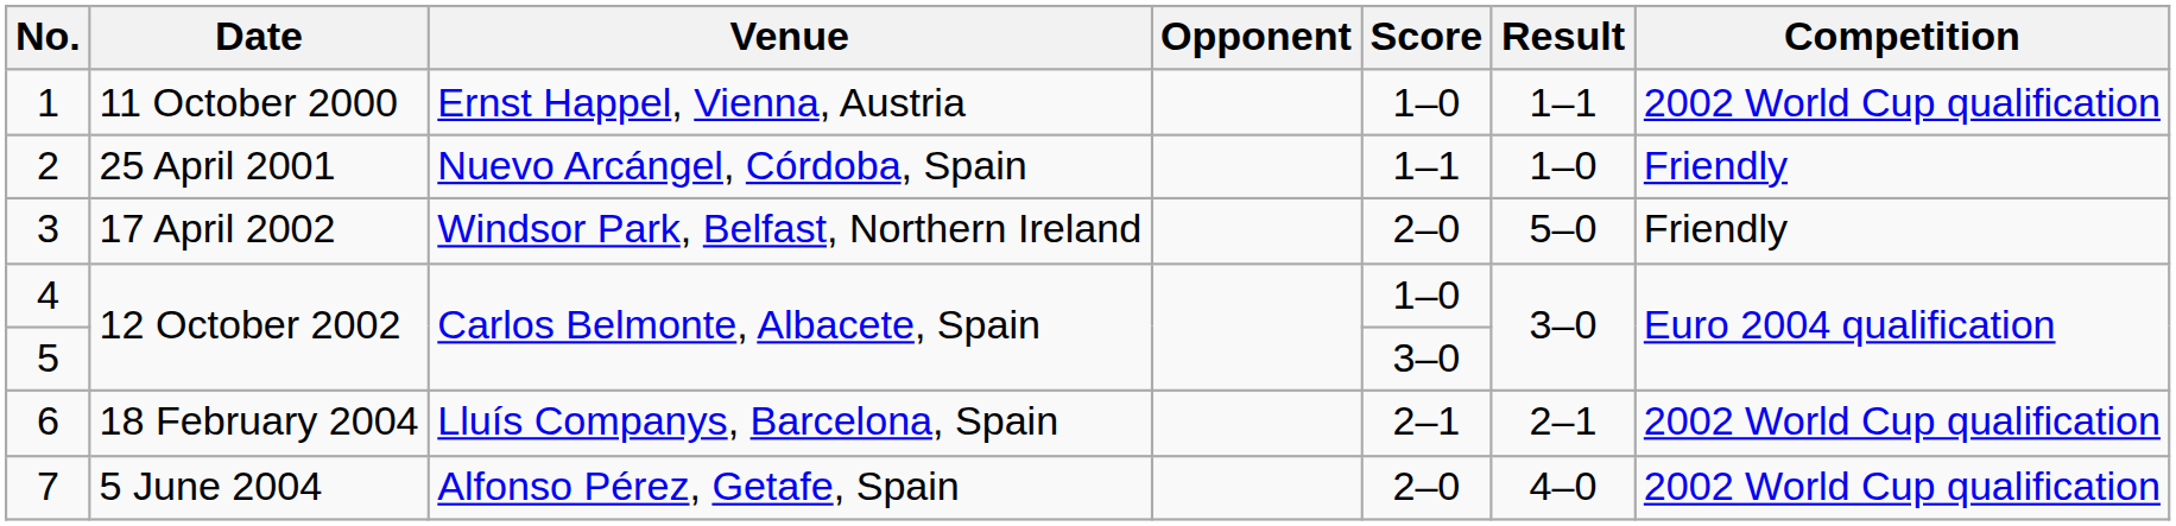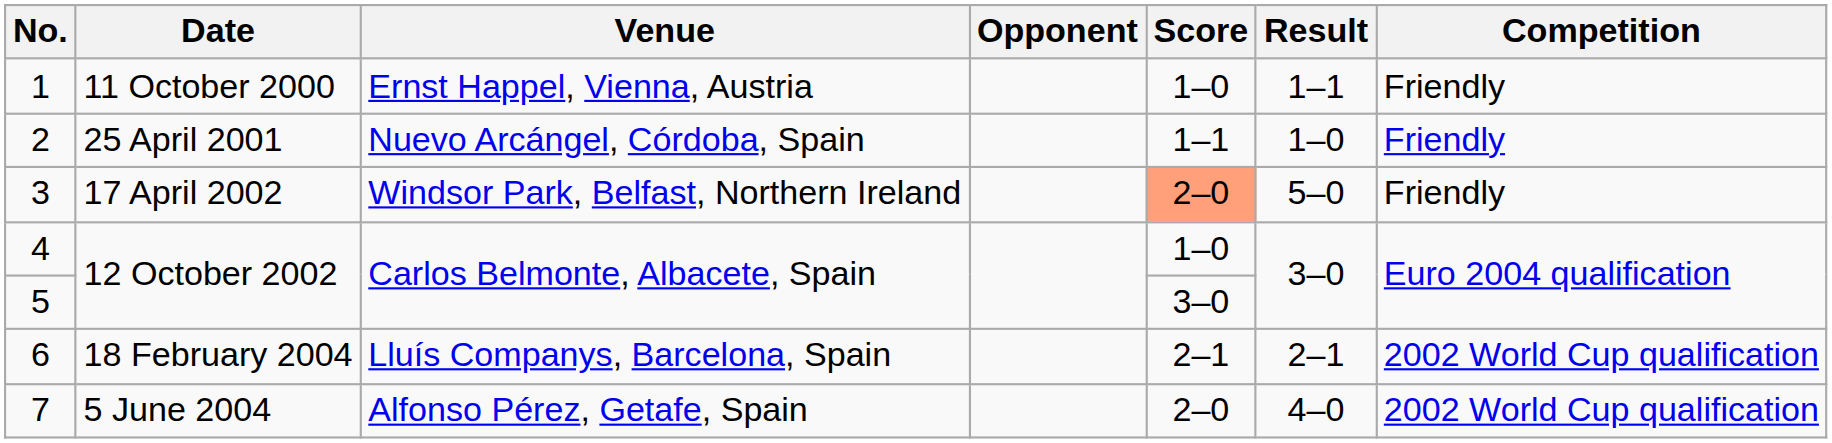1 | Competition: 2002 World Cup qualification -> Friendly
3 | Score: no background -> lightsalmon background
